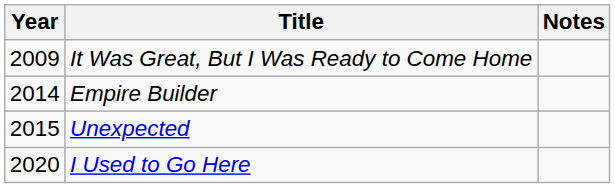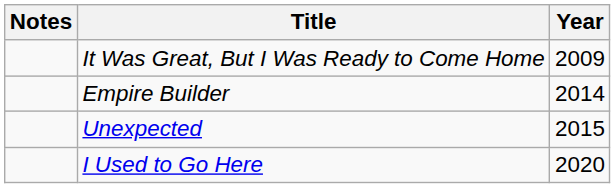columns swapped: Year <-> Notes
